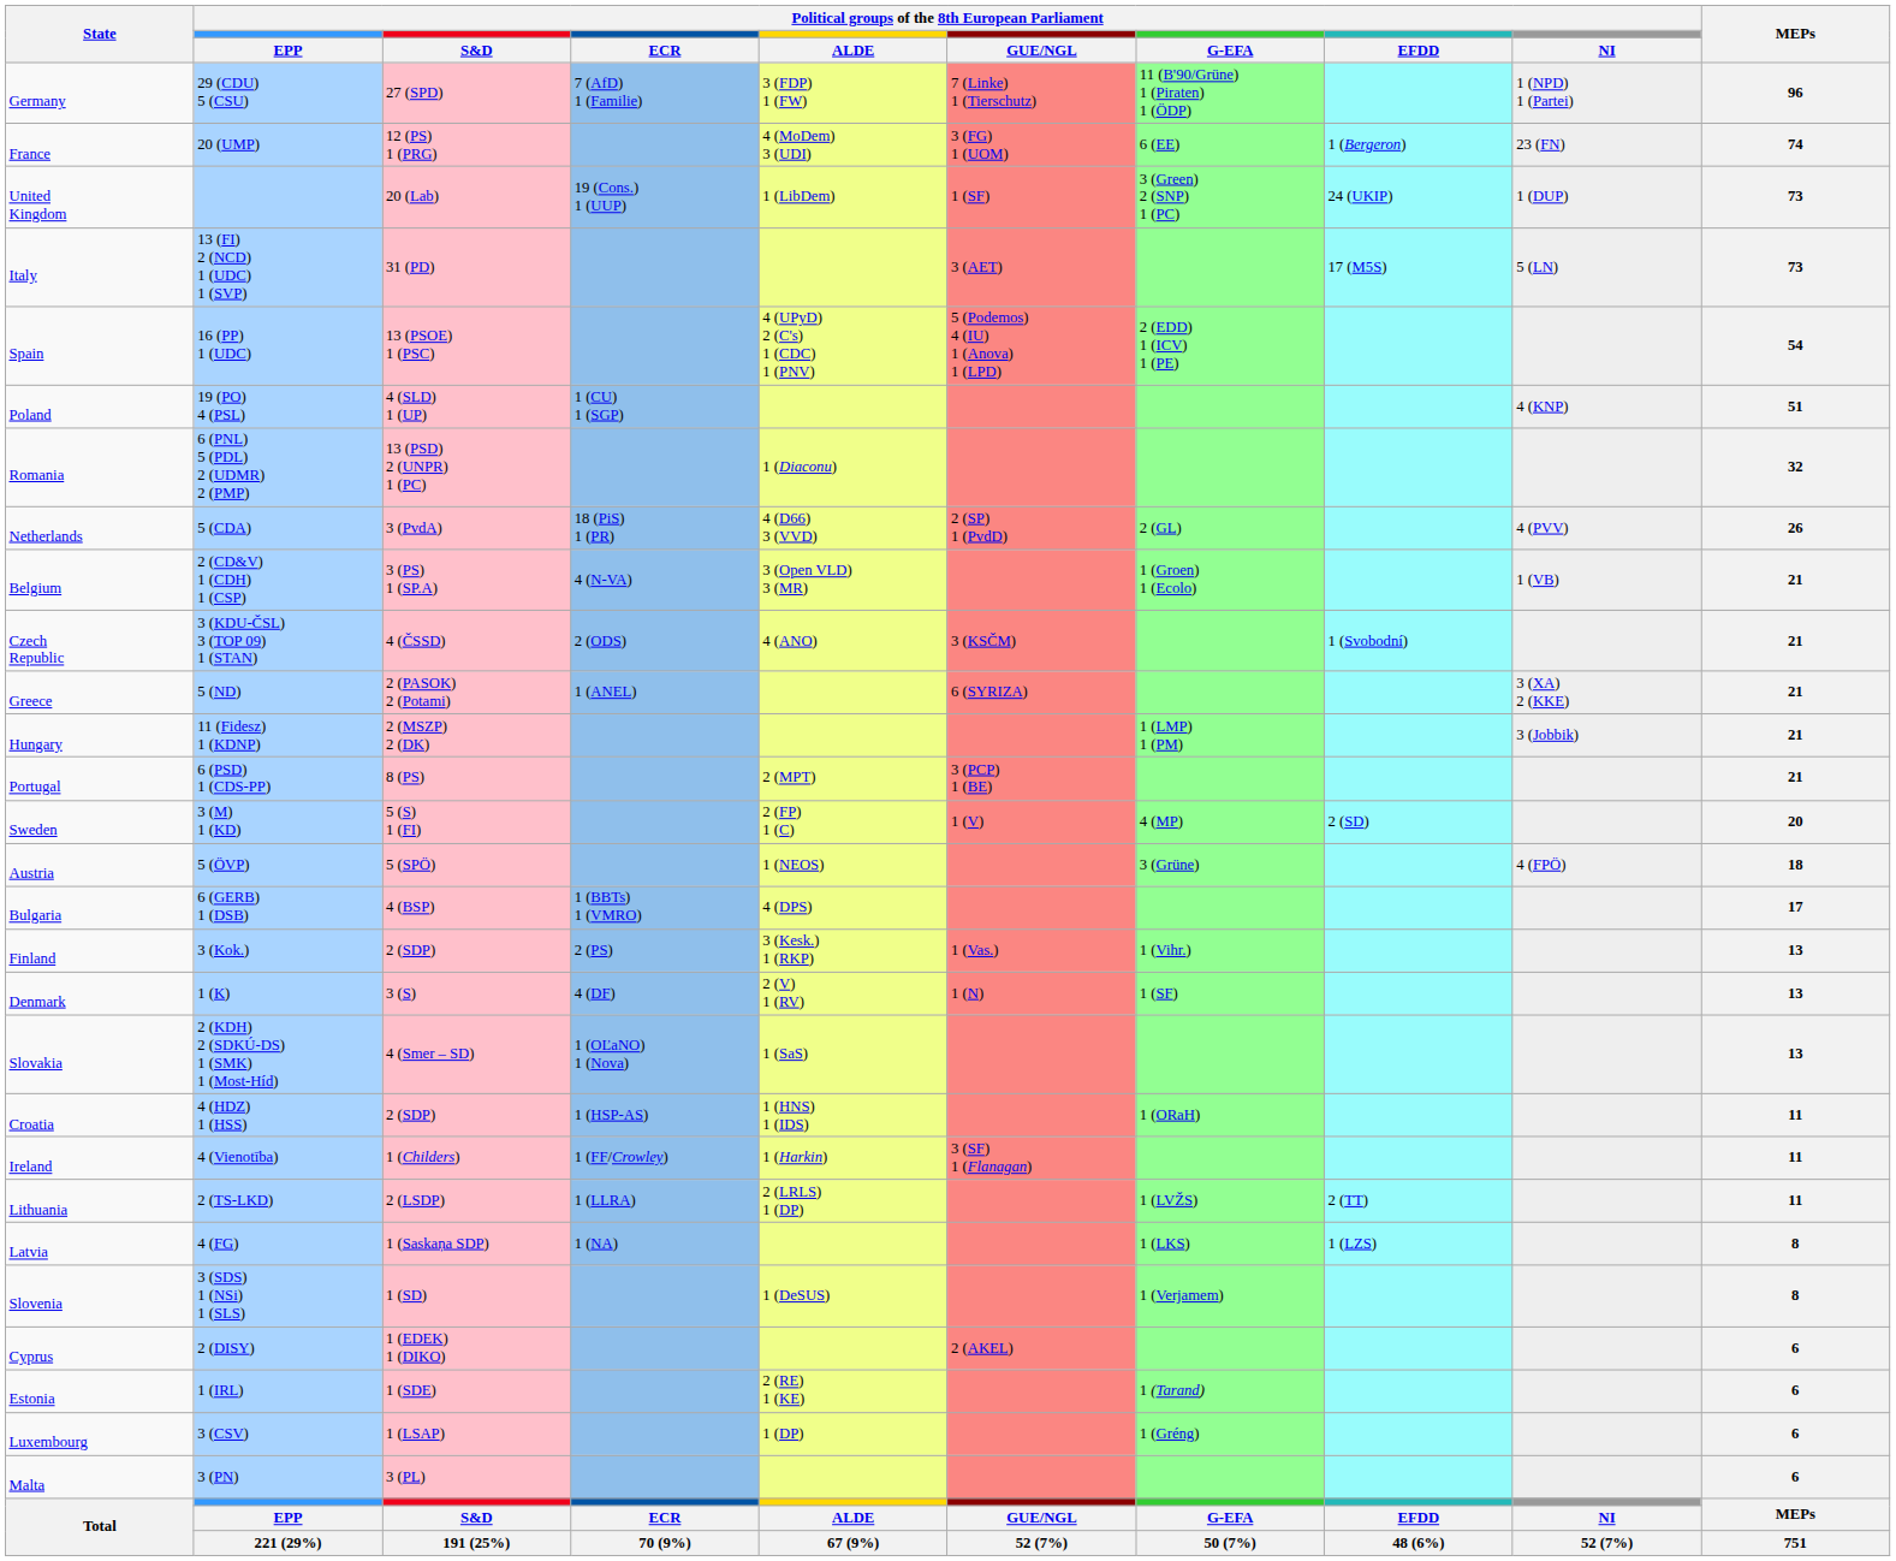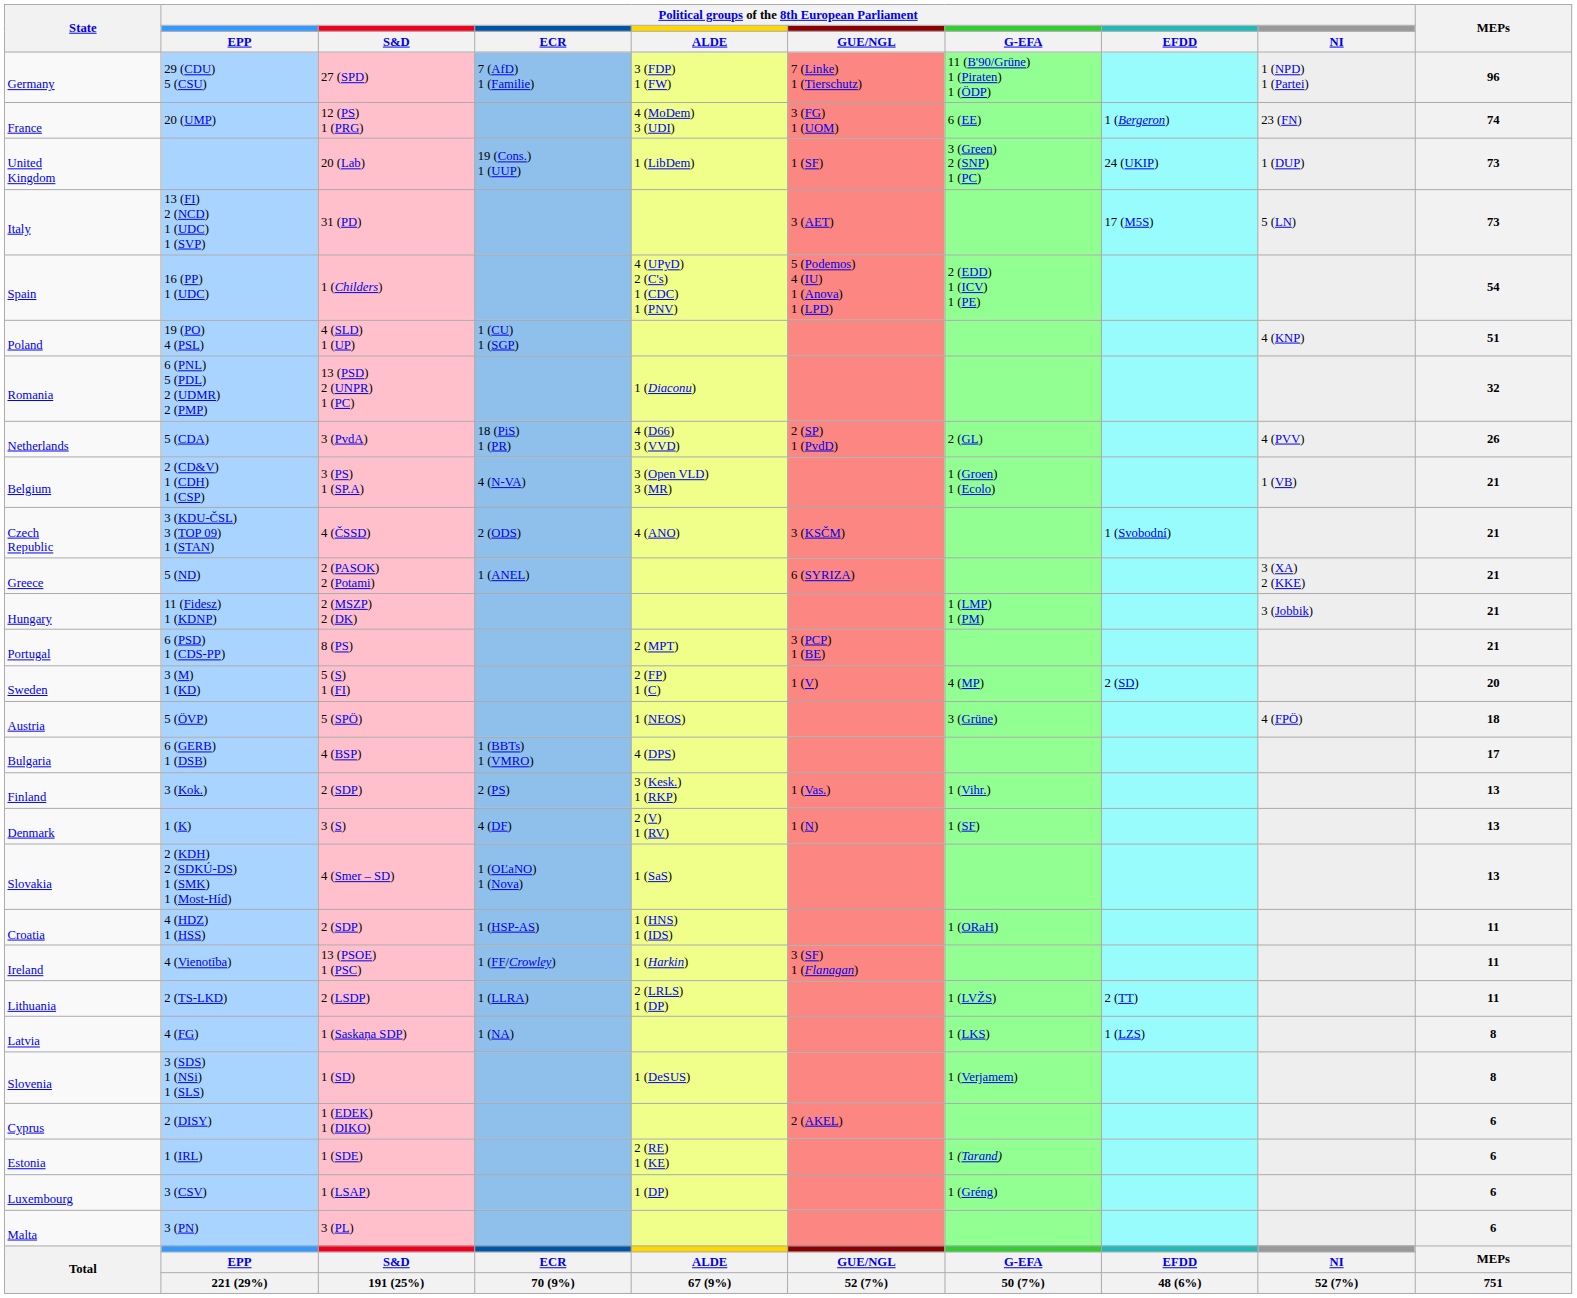Spain | Political groups of the 8th European Parliament / S&D: 13 (PSOE) 1 (PSC) -> 1 (Childers)
Ireland | Political groups of the 8th European Parliament / S&D: 1 (Childers) -> 13 (PSOE) 1 (PSC)
